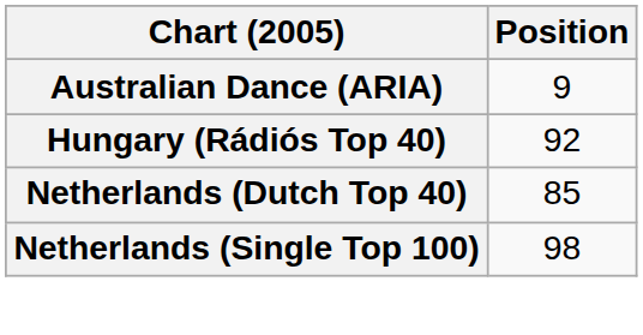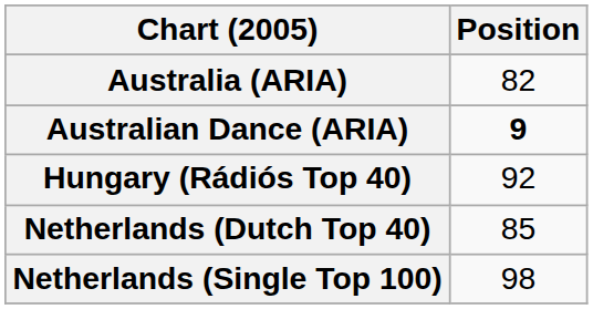+ row: Australia (ARIA) | 82
Australian Dance (ARIA) | Position: normal -> bold
